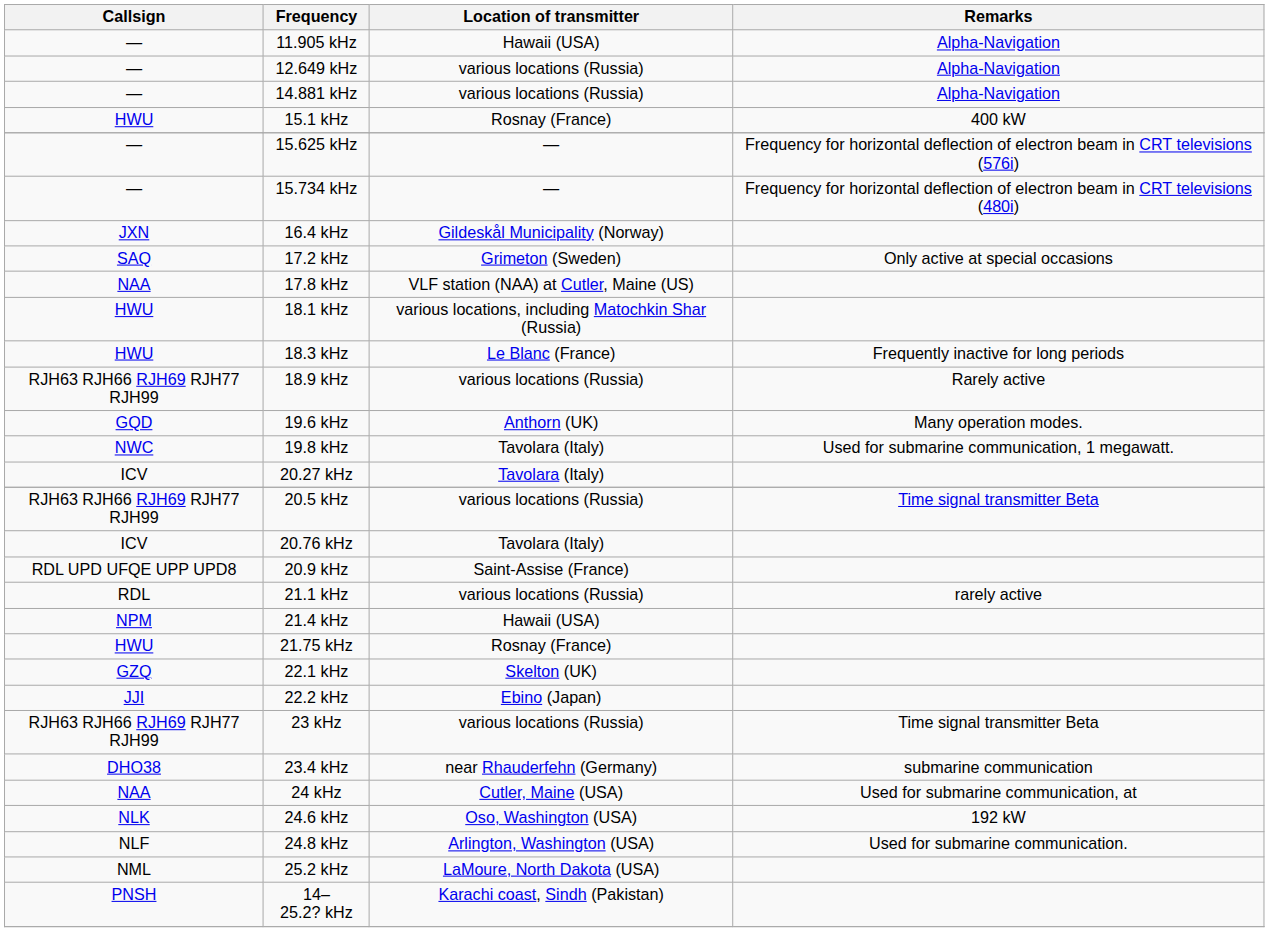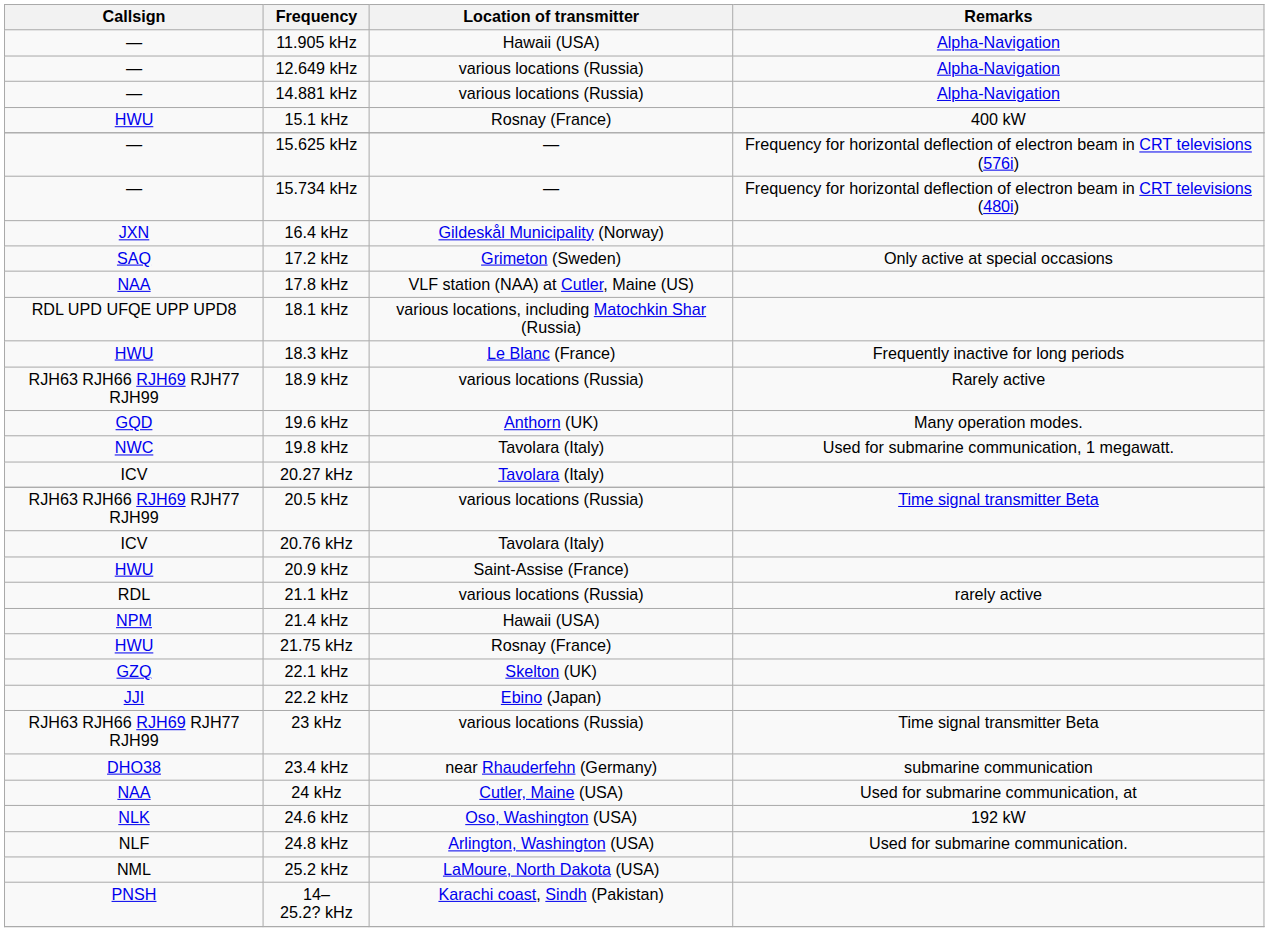18.1 kHz | Callsign: HWU -> RDL UPD UFQE UPP UPD8
20.9 kHz | Callsign: RDL UPD UFQE UPP UPD8 -> HWU
